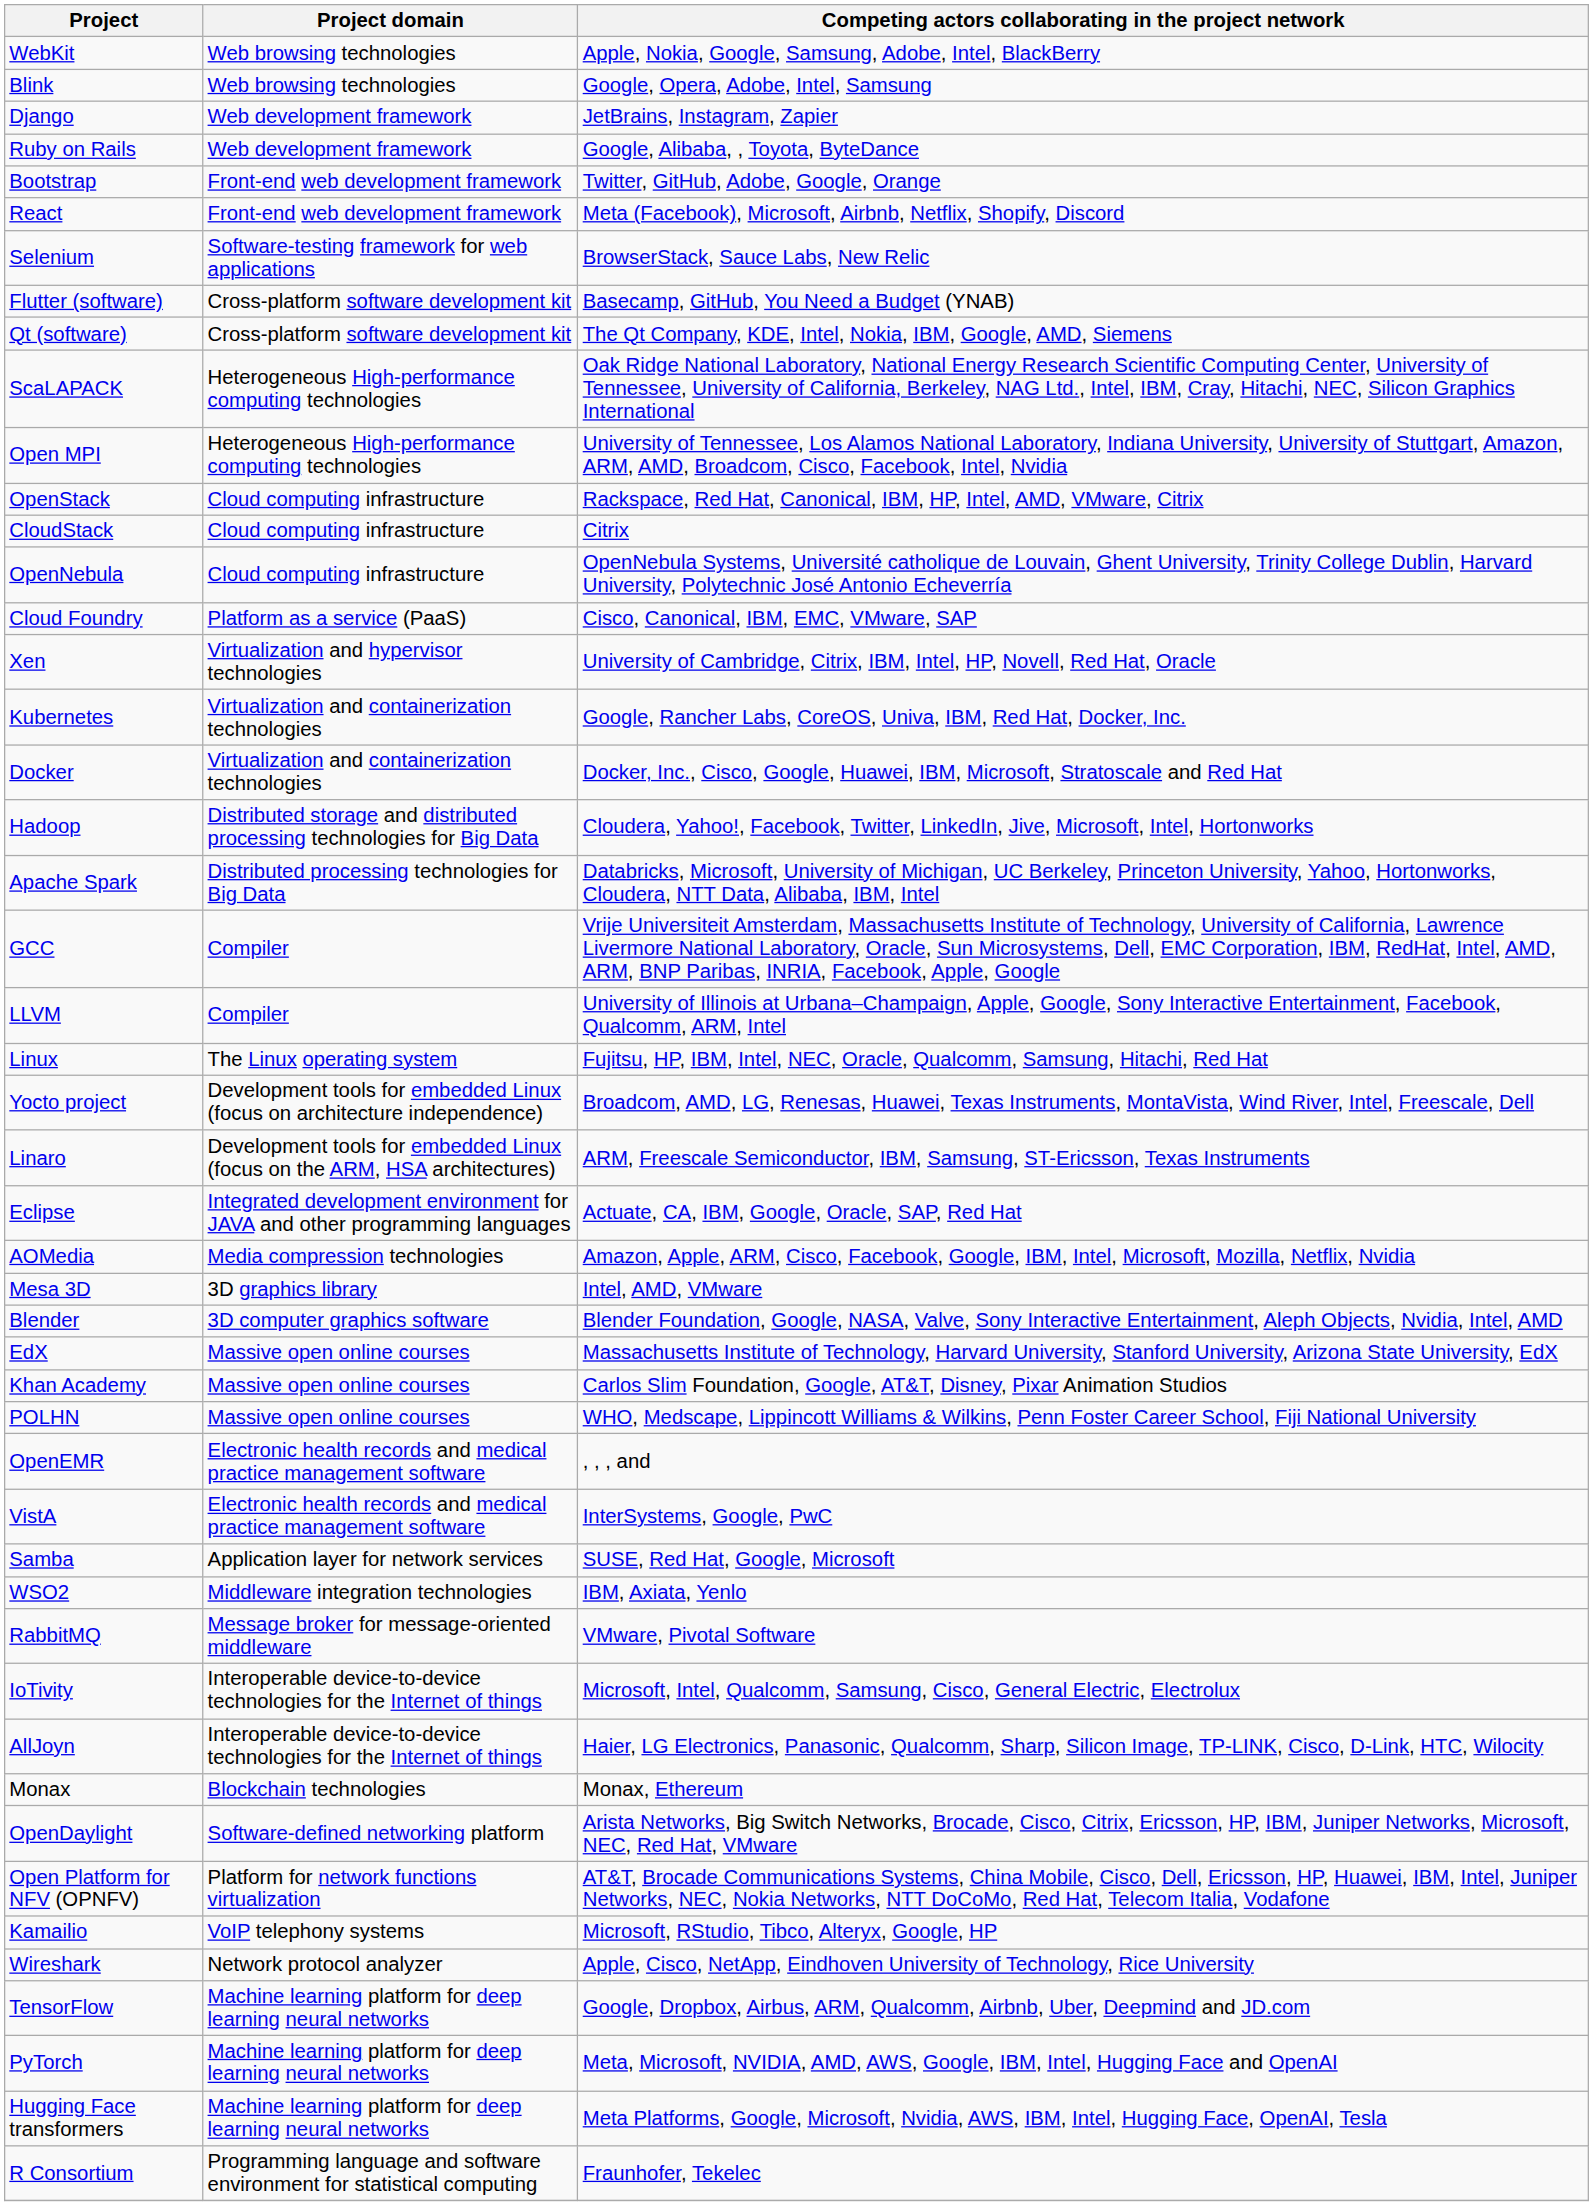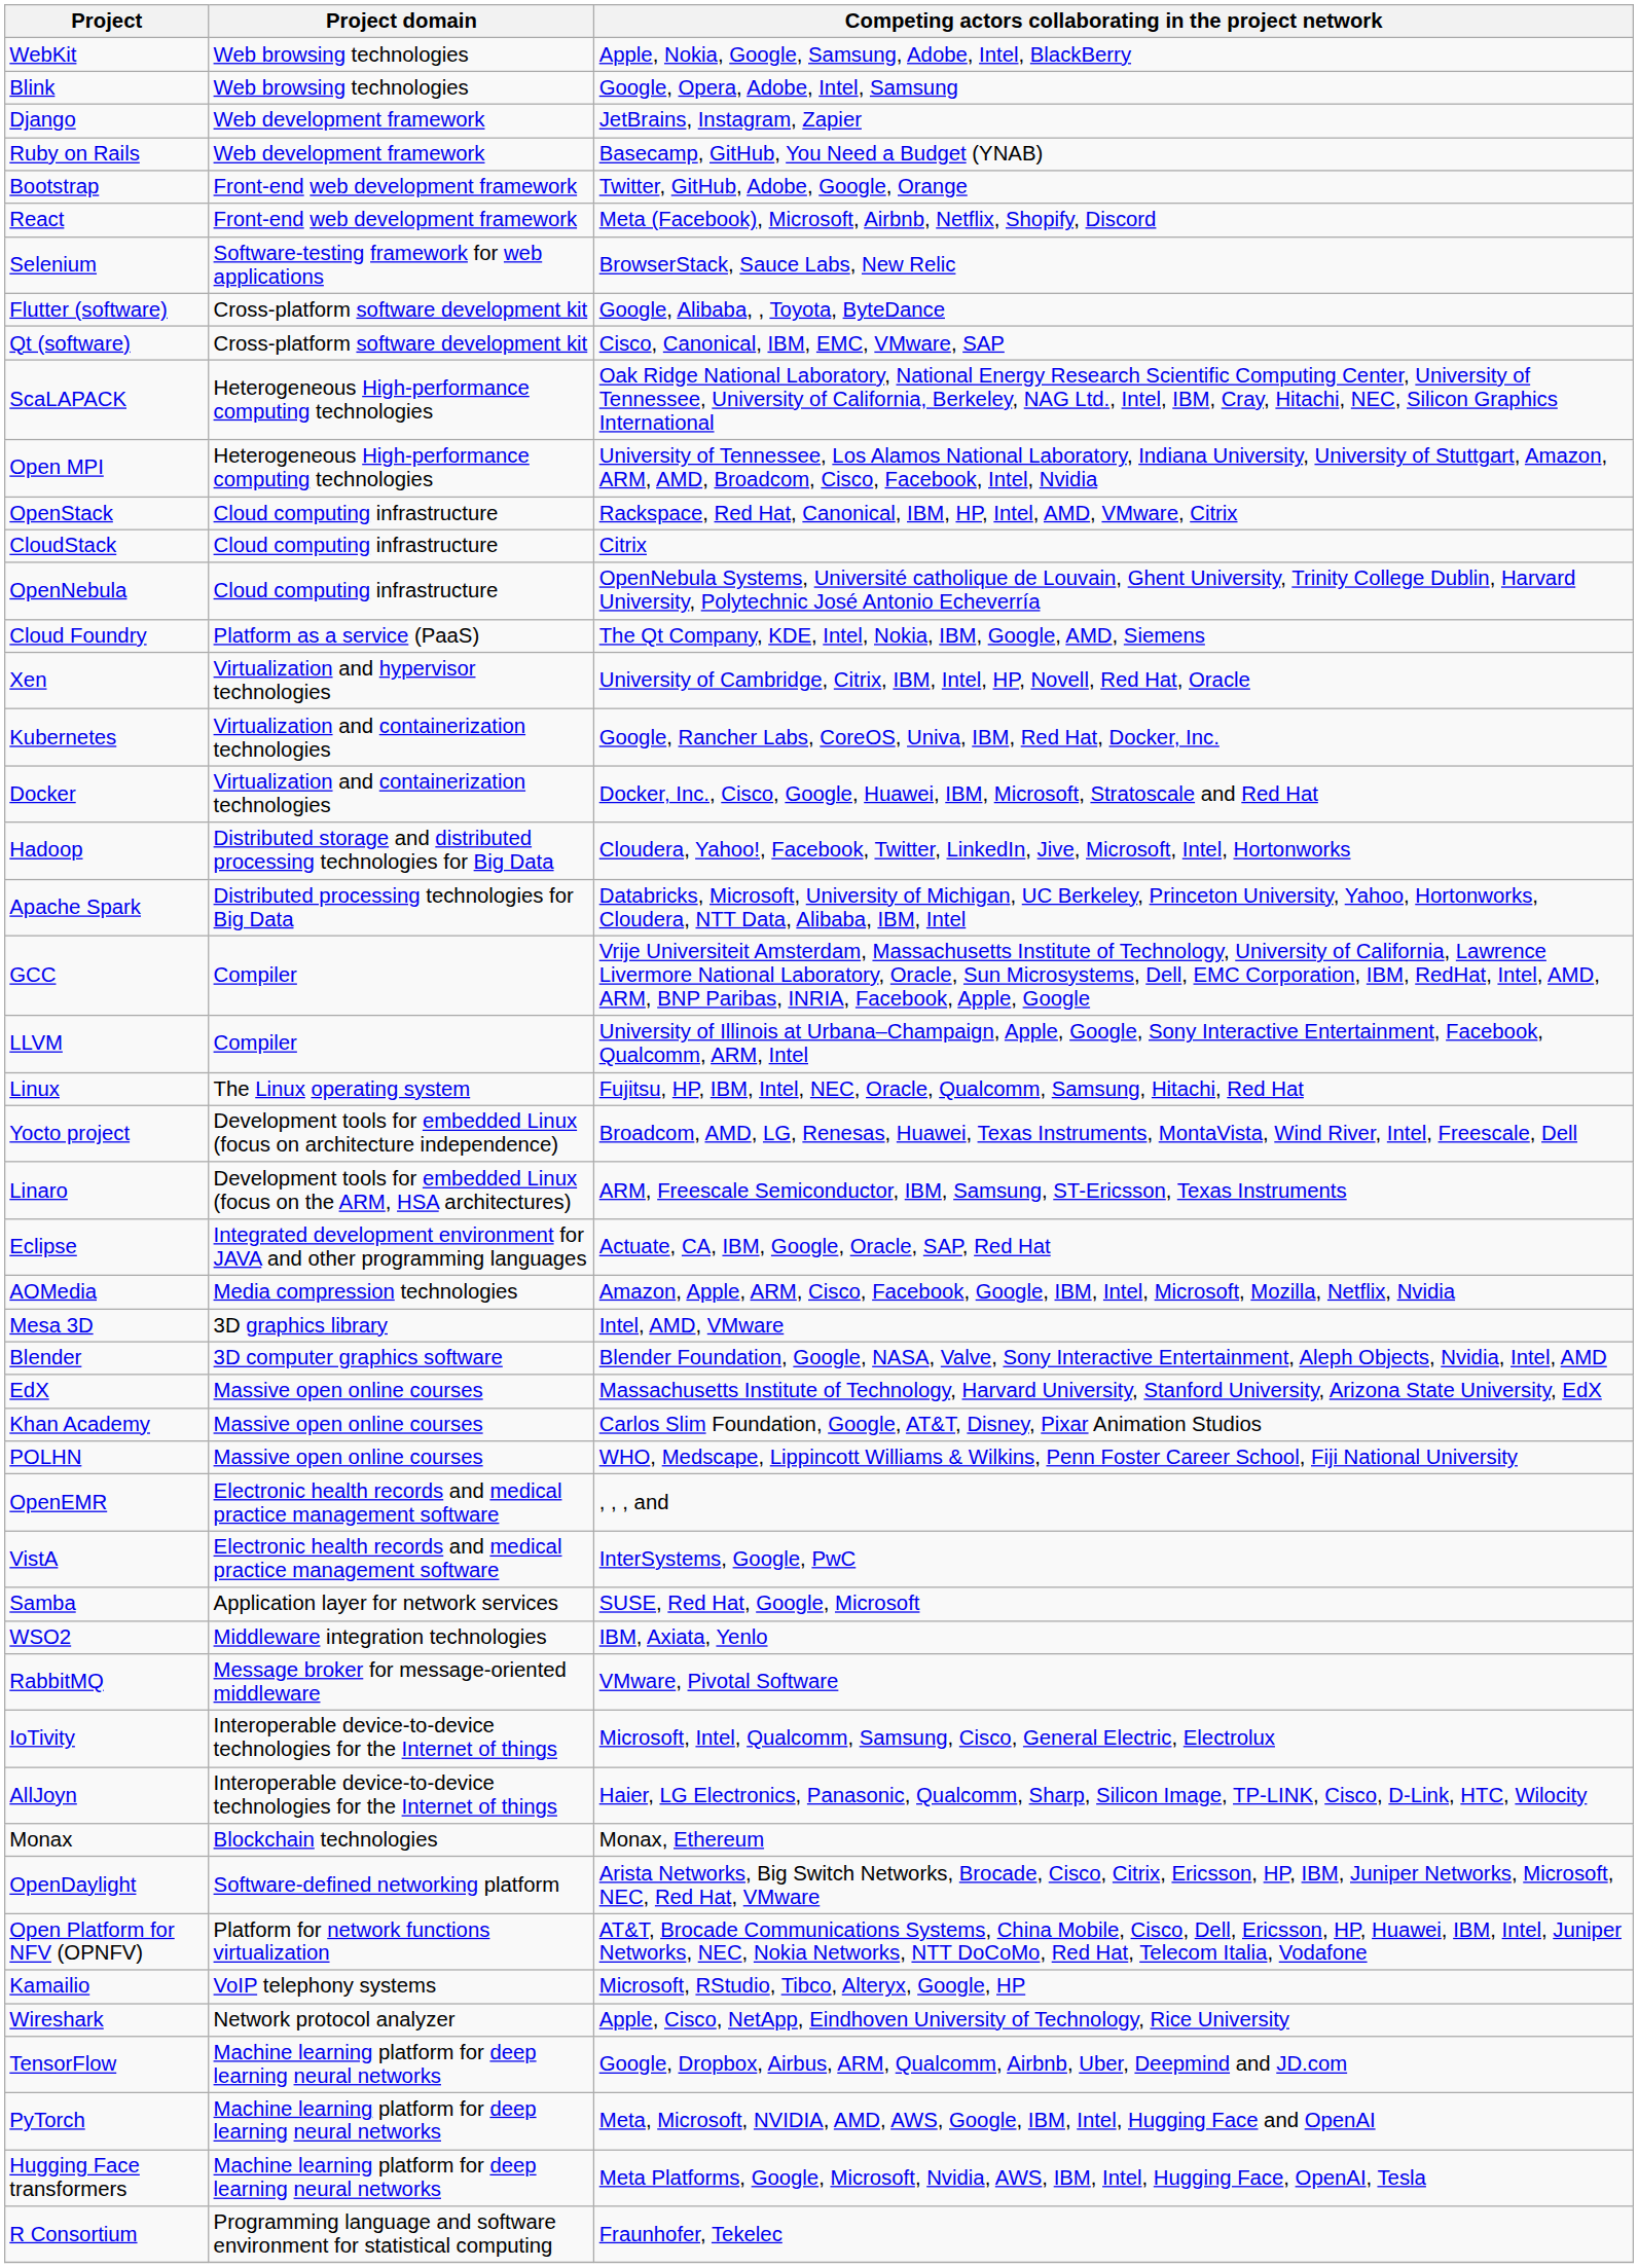Ruby on Rails | Competing actors collaborating in the project network: Google, Alibaba, , Toyota, ByteDance -> Basecamp, GitHub, You Need a Budget (YNAB)
Flutter (software) | Competing actors collaborating in the project network: Basecamp, GitHub, You Need a Budget (YNAB) -> Google, Alibaba, , Toyota, ByteDance
Qt (software) | Competing actors collaborating in the project network: The Qt Company, KDE, Intel, Nokia, IBM, Google, AMD, Siemens -> Cisco, Canonical, IBM, EMC, VMware, SAP
Cloud Foundry | Competing actors collaborating in the project network: Cisco, Canonical, IBM, EMC, VMware, SAP -> The Qt Company, KDE, Intel, Nokia, IBM, Google, AMD, Siemens
